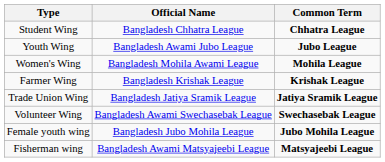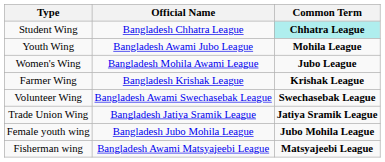Student Wing | Common Term: no background -> paleturquoise background
Youth Wing | Common Term: Jubo League -> Mohila League
Women's Wing | Common Term: Mohila League -> Jubo League
rows swapped: Trade Union Wing <-> Volunteer Wing
